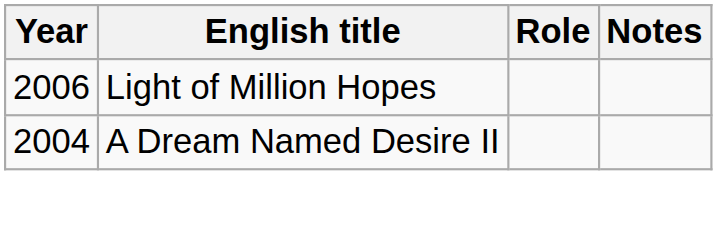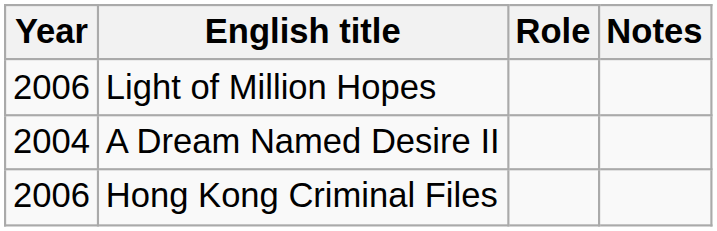+ row: 2006 | Hong Kong Criminal Files
